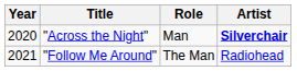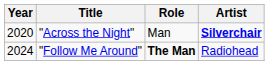"Follow Me Around" | Year: 2021 -> 2024
"Follow Me Around" | Role: normal -> bold
